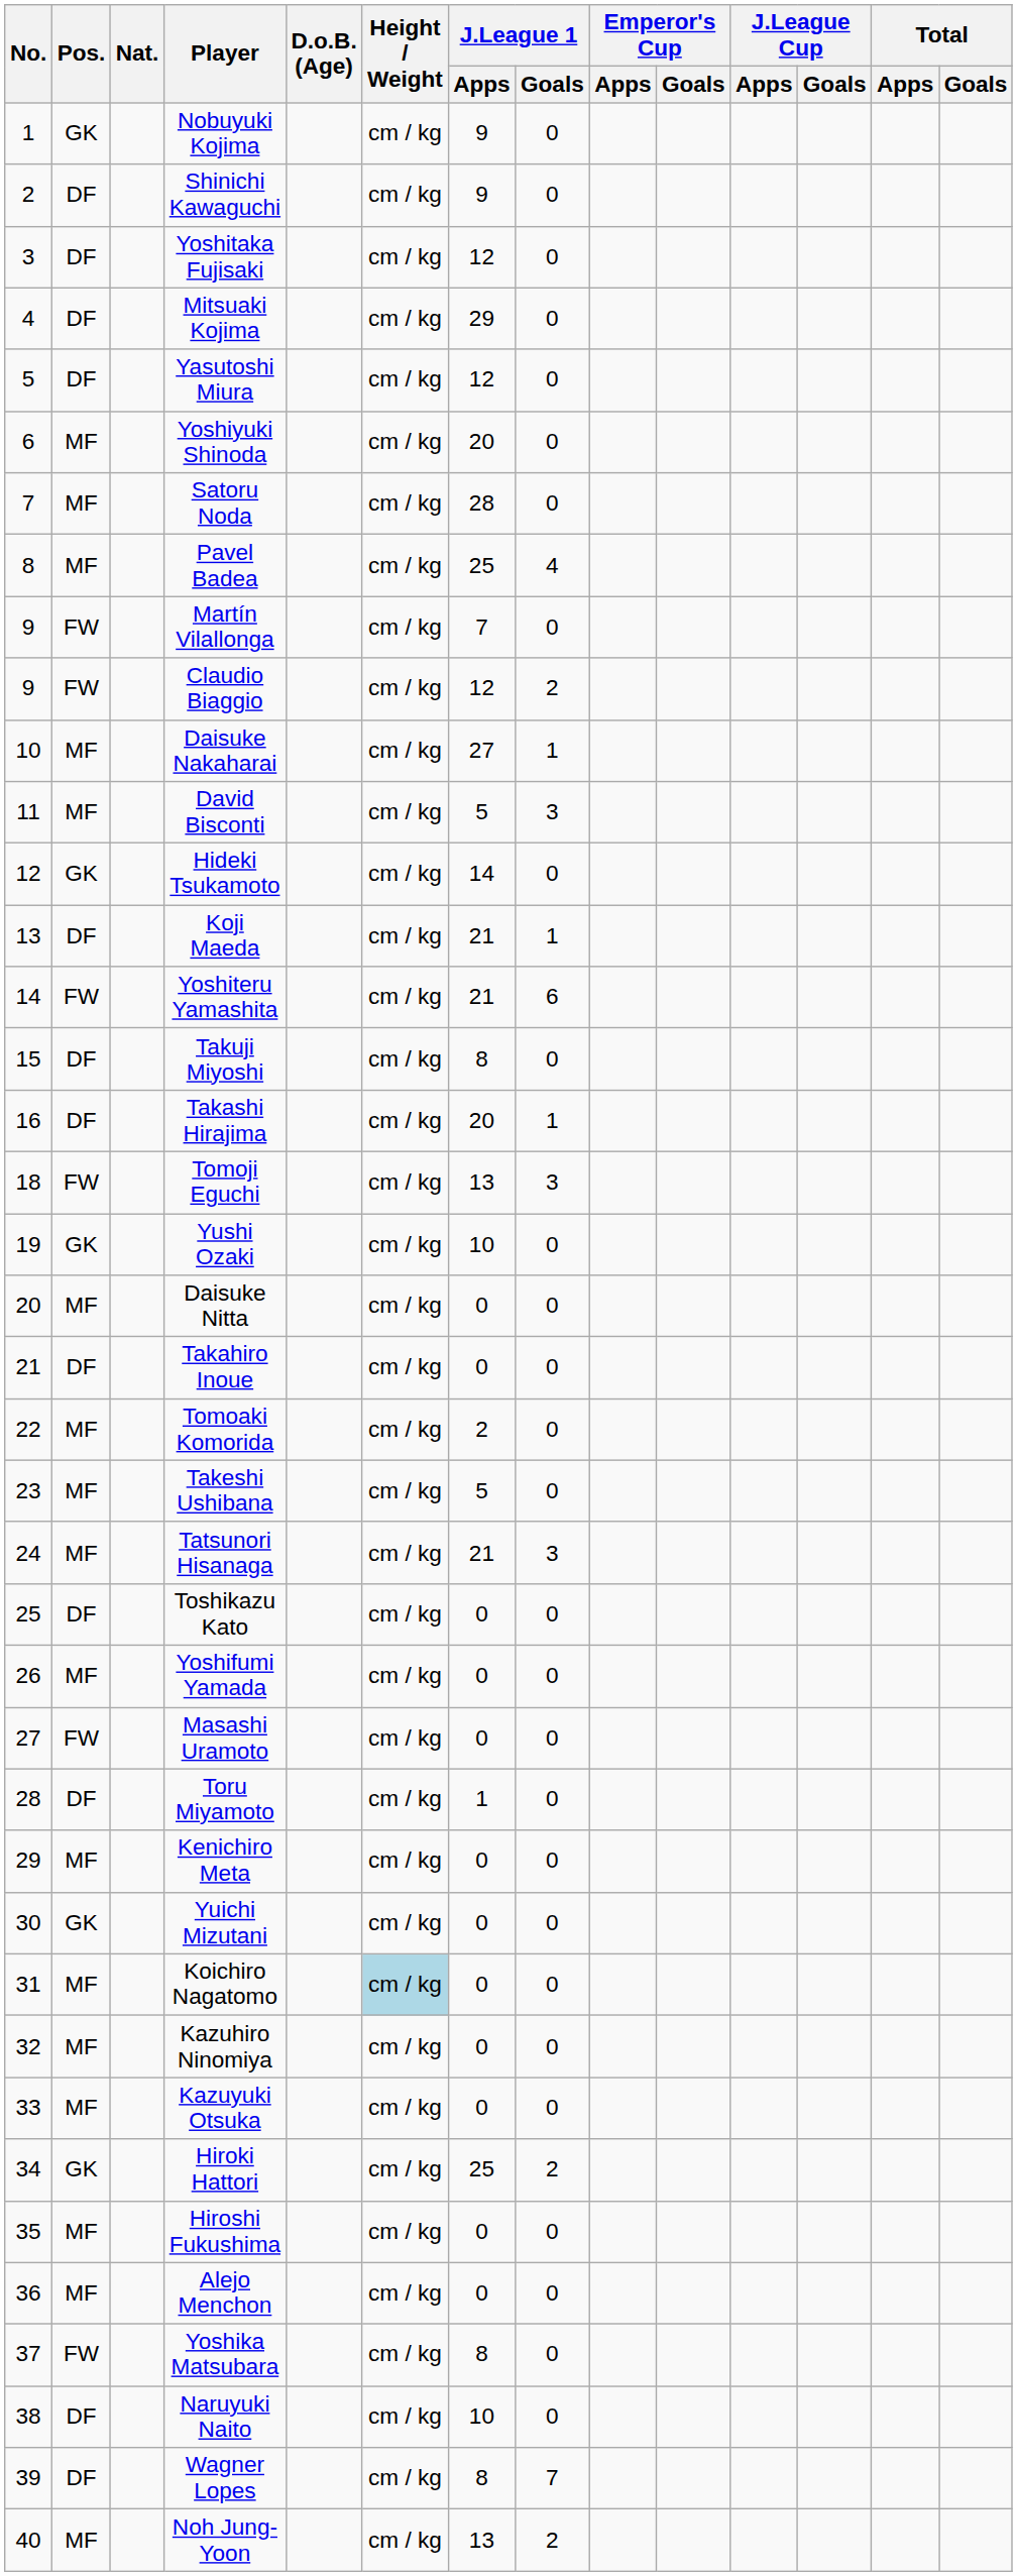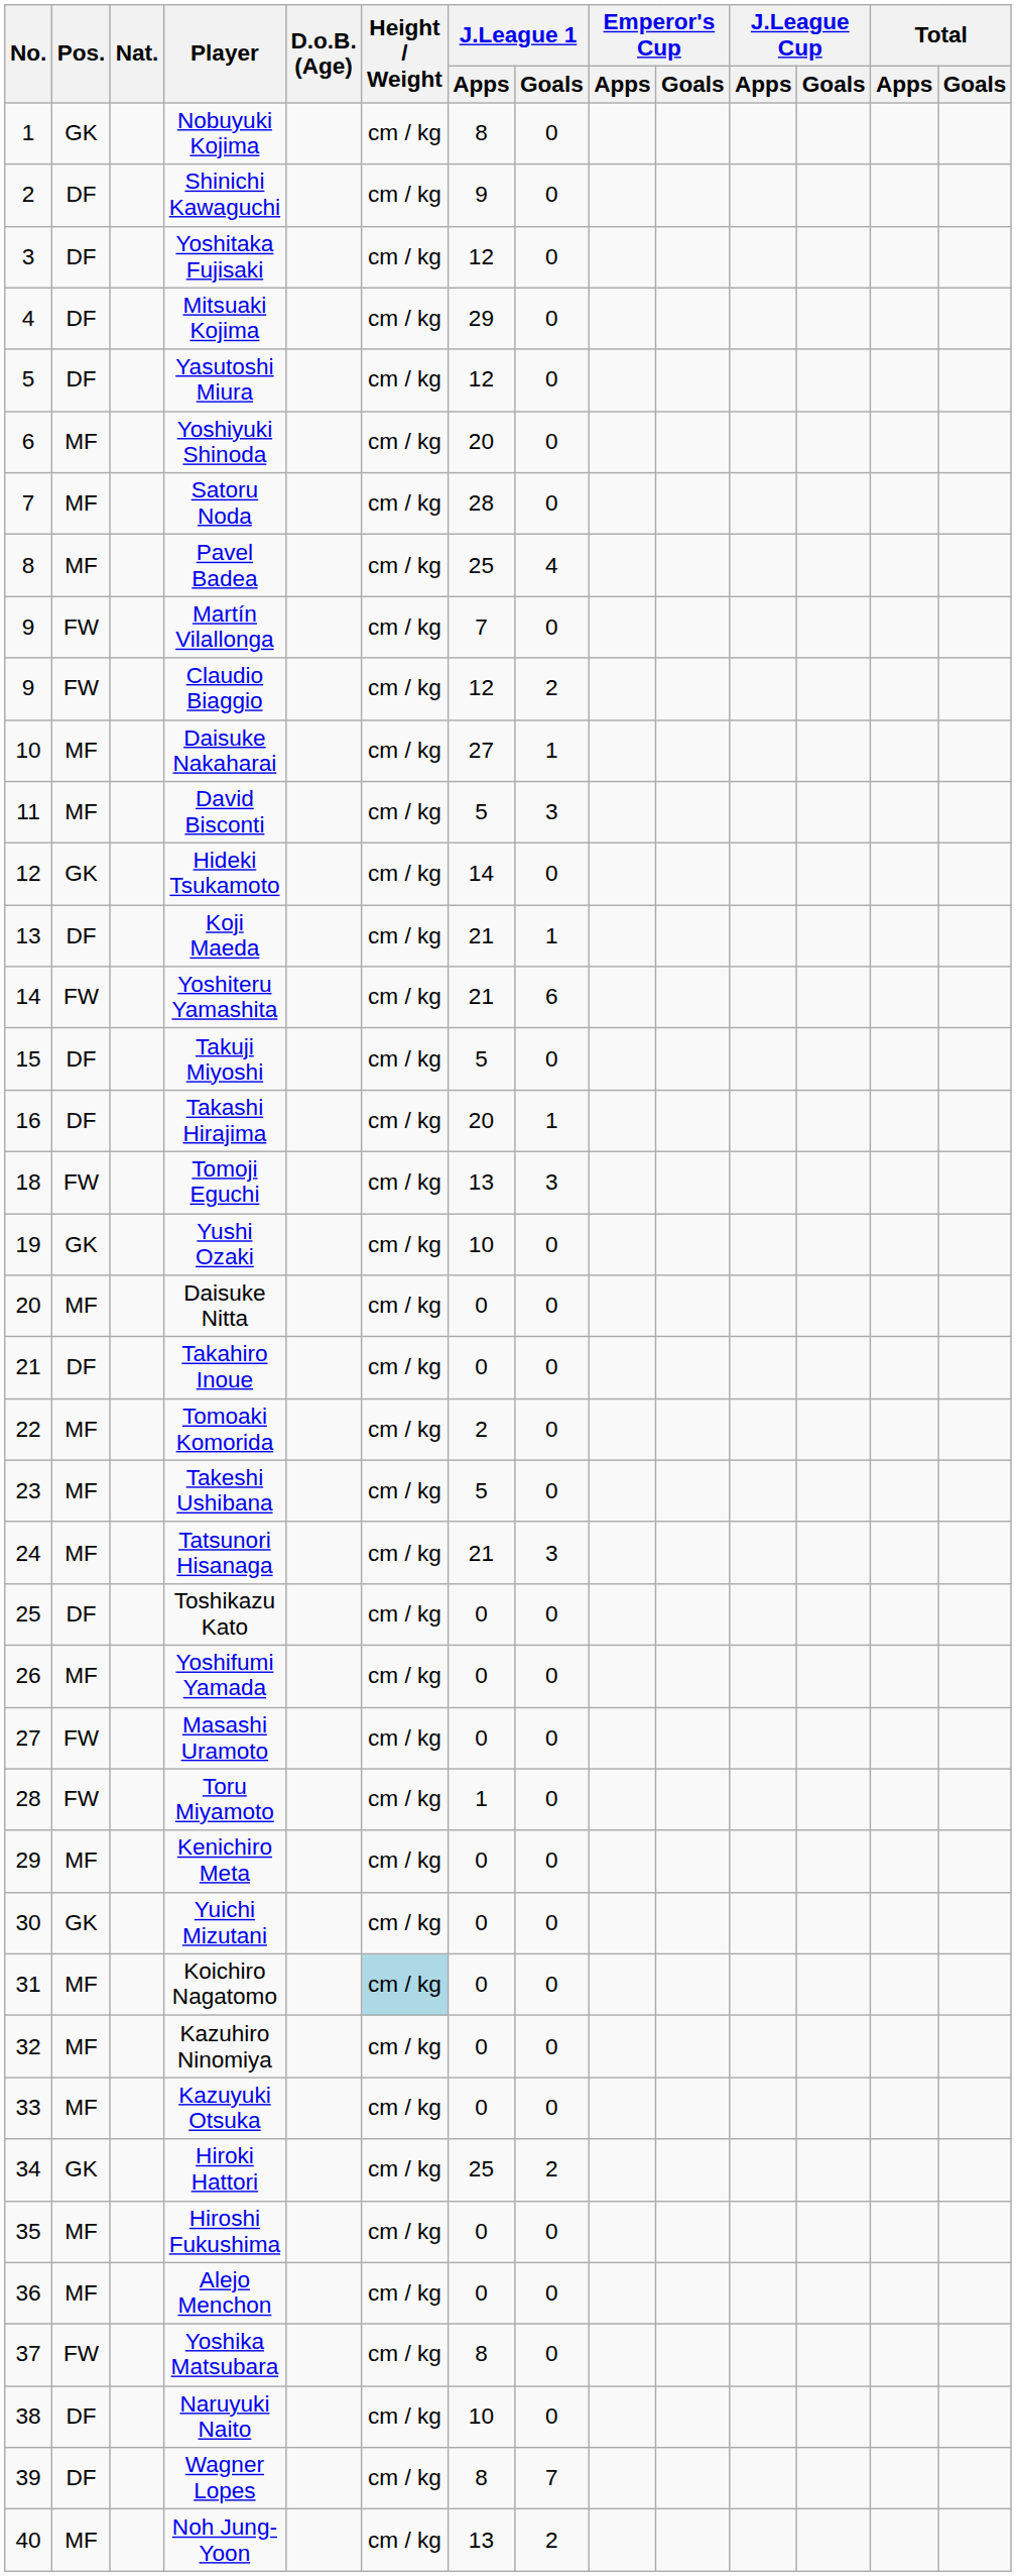Nobuyuki Kojima | J.League 1 / Apps: 9 -> 8
Takuji Miyoshi | J.League 1 / Apps: 8 -> 5
Toru Miyamoto | Pos.: DF -> FW
